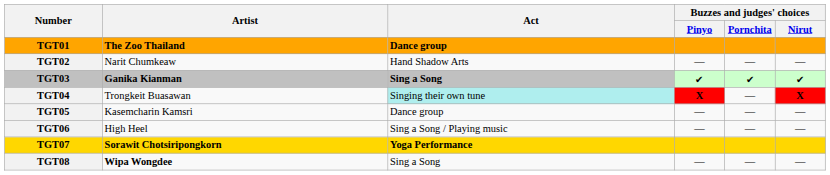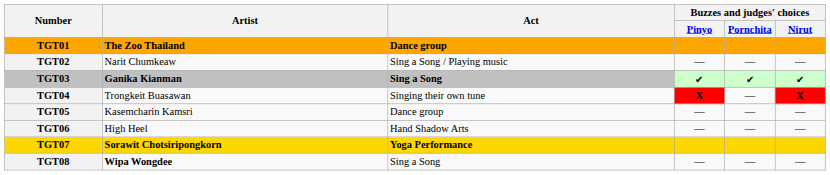TGT02 | Act: Hand Shadow Arts -> Sing a Song / Playing music
TGT04 | Act: paleturquoise background -> no background
TGT06 | Act: Sing a Song / Playing music -> Hand Shadow Arts
